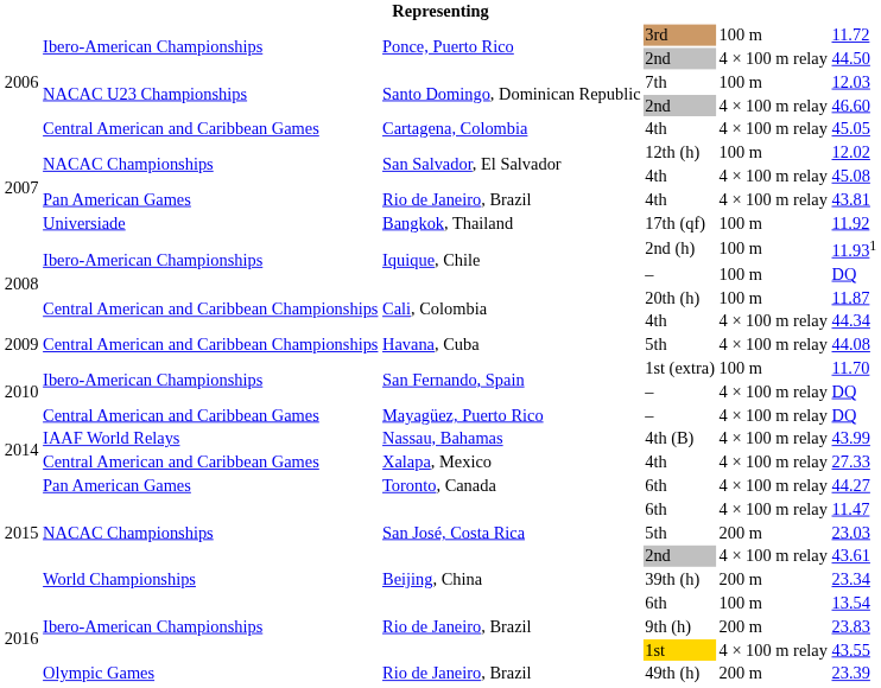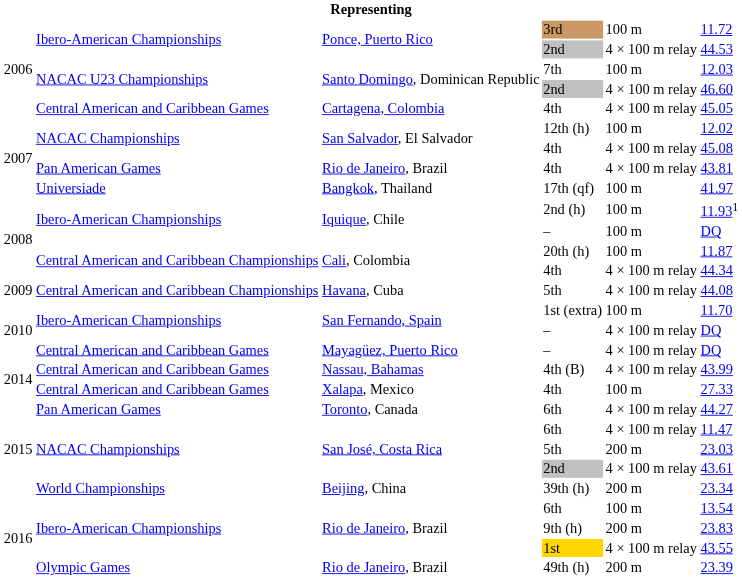Ponce, Puerto Rico / 2nd | column 6: 44.50 -> 44.53
17th (qf) | column 6: 11.92 -> 41.97
4th (B) | column 2: IAAF World Relays -> Central American and Caribbean Games
Xalapa, Mexico / 4th | column 5: 4 × 100 m relay -> 100 m
